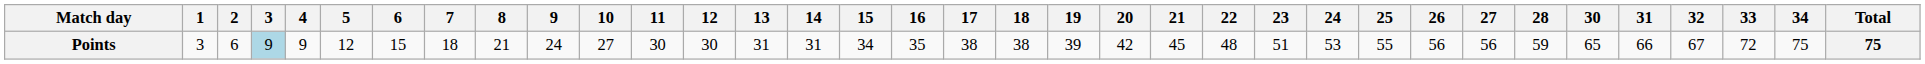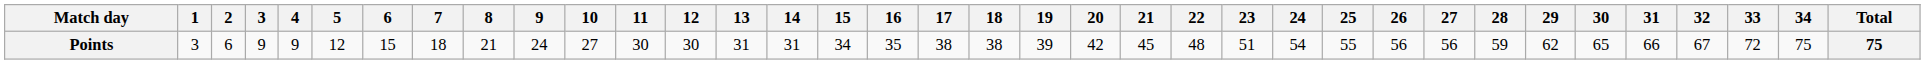+ column: 29 | 62
Points | 3: lightblue background -> no background
Points | 24: 53 -> 54
